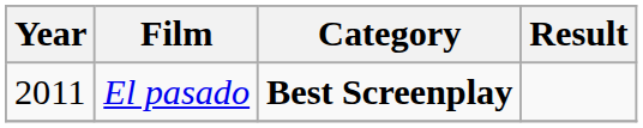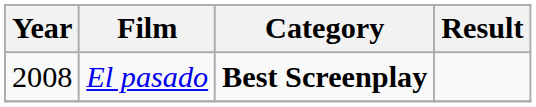El pasado | Year: 2011 -> 2008
